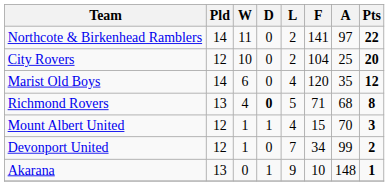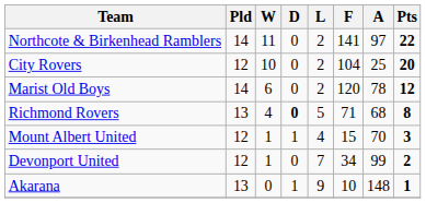Marist Old Boys | L: 4 -> 2
Marist Old Boys | A: 35 -> 78
